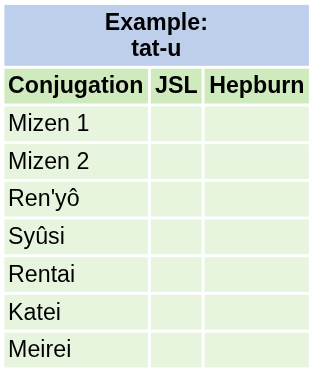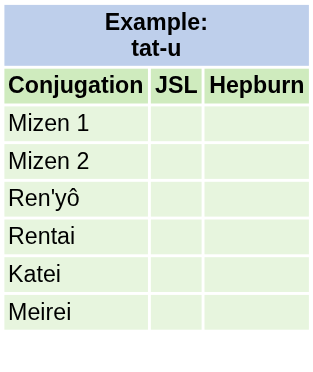- row: Syûsi
